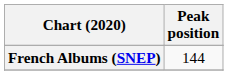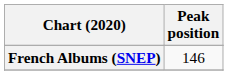French Albums (SNEP) | Peak position: 144 -> 146
